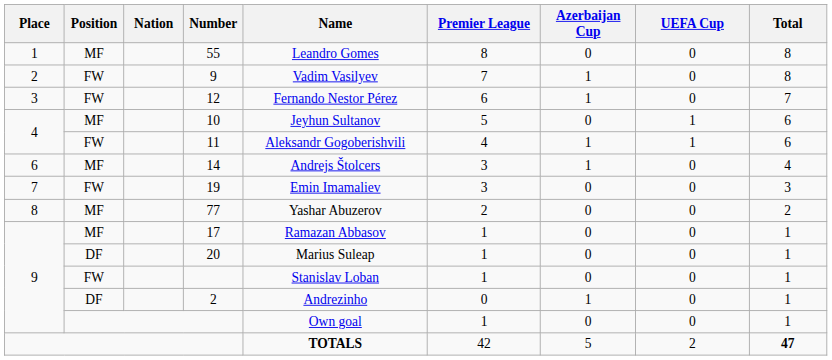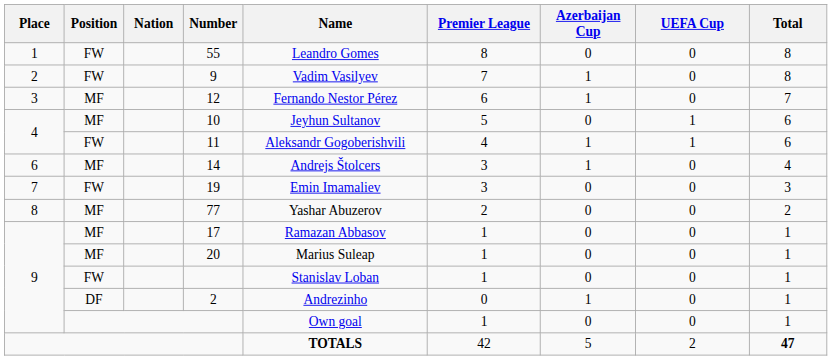55 | Position: MF -> FW
12 | Position: FW -> MF
20 | Position: DF -> MF
